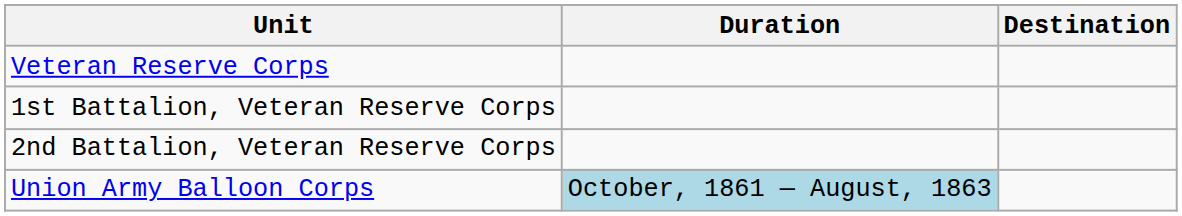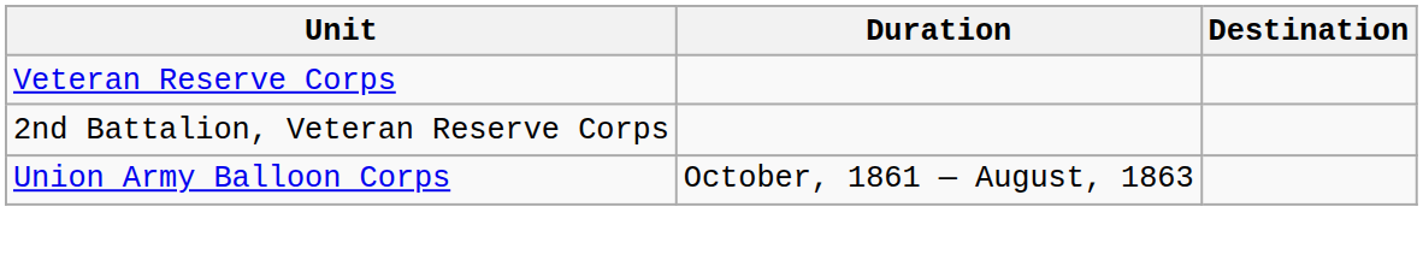- row: 1st Battalion, Veteran Reserve Corps
Union Army Balloon Corps | Duration: lightblue background -> no background
